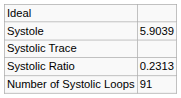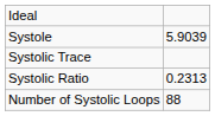Number of Systolic Loops | column 2: 91 -> 88
